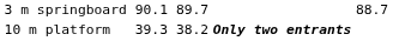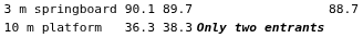10 m platform | column 3: 39.3 -> 36.3
10 m platform | column 5: 38.2 -> 38.3
